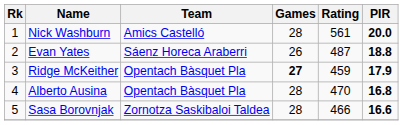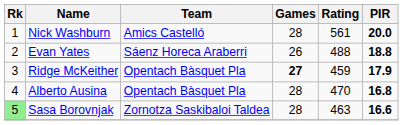Evan Yates | Rating: 487 -> 488
Sasa Borovnjak | Rk: no background -> lightgreen background
Sasa Borovnjak | Rating: 466 -> 463
